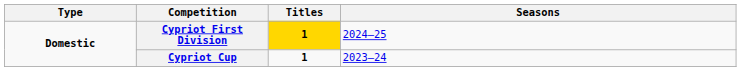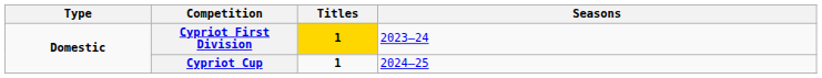Cypriot First Division | Seasons: 2024–25 -> 2023–24
Cypriot Cup | Seasons: 2023–24 -> 2024–25
